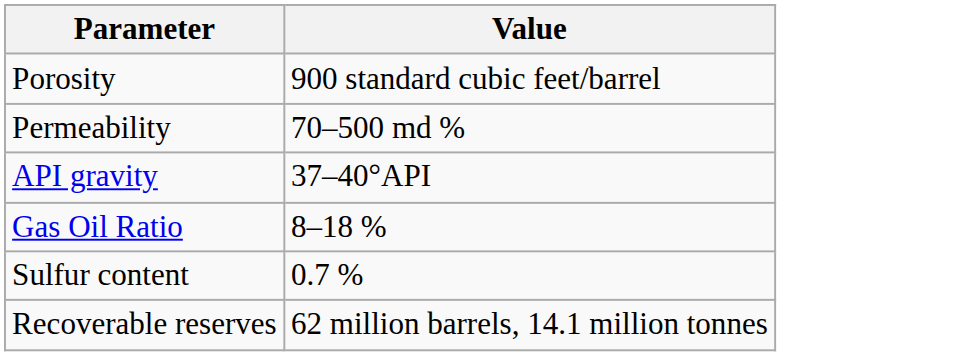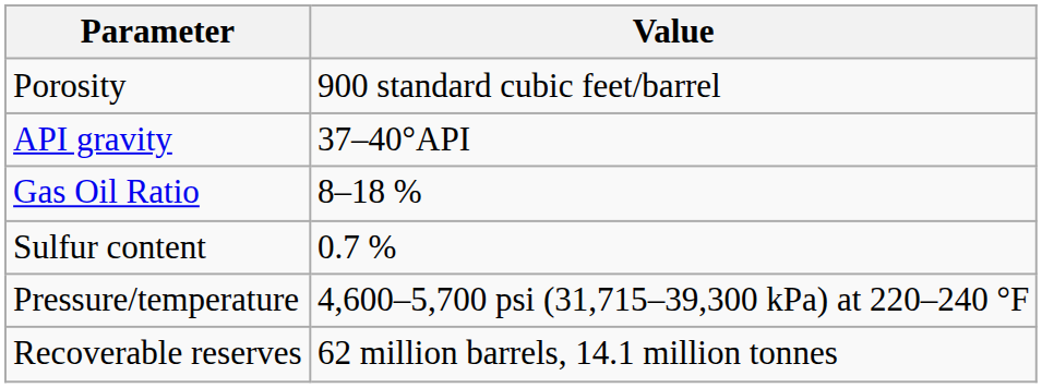- row: Permeability | 70–500 md %
+ row: Pressure/temperature | 4,600–5,700 psi (31,715–39,300 kPa) at 220–240 °F
